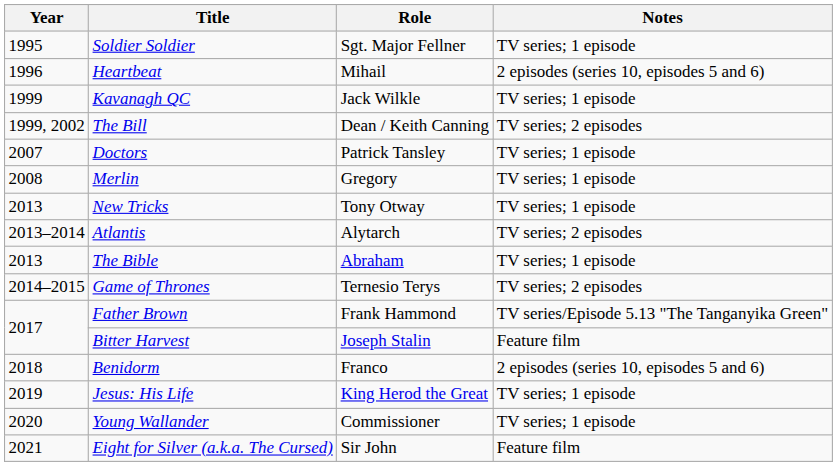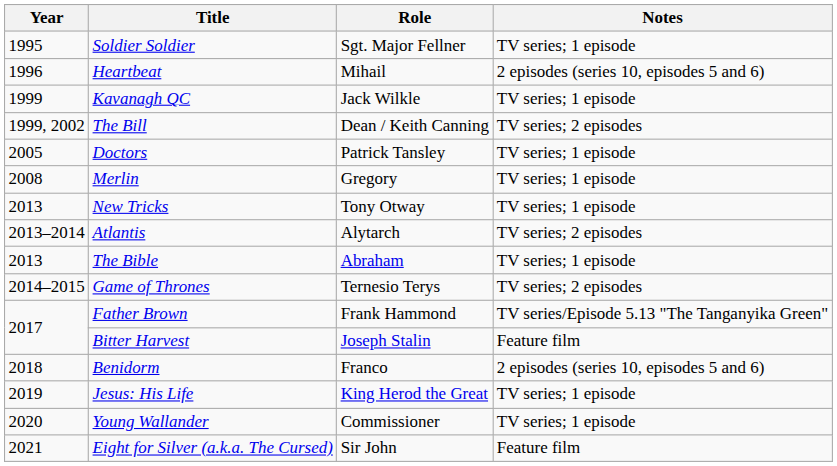Doctors | Year: 2007 -> 2005
